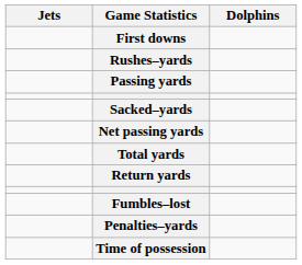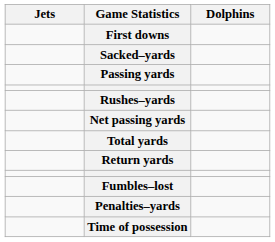rows swapped: Rushes–yards <-> Sacked–yards
